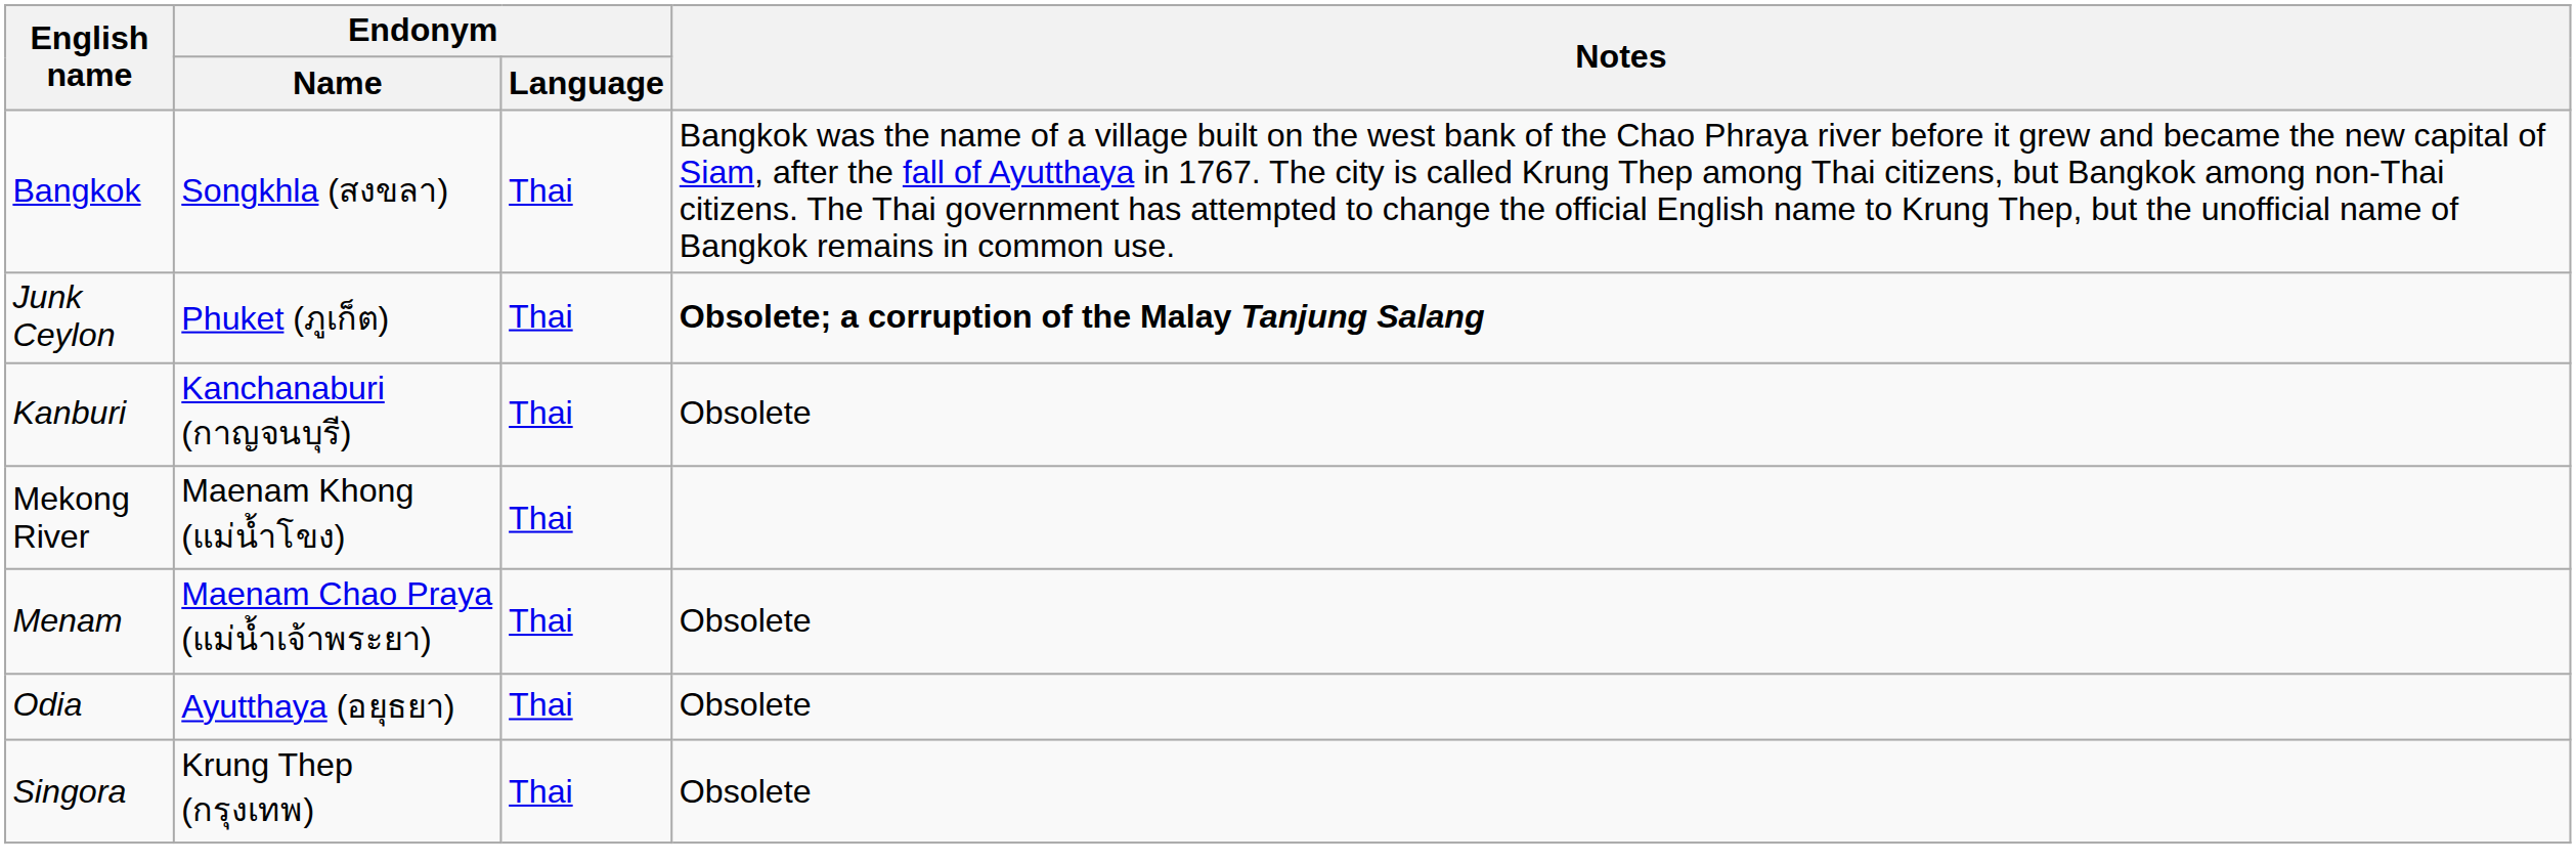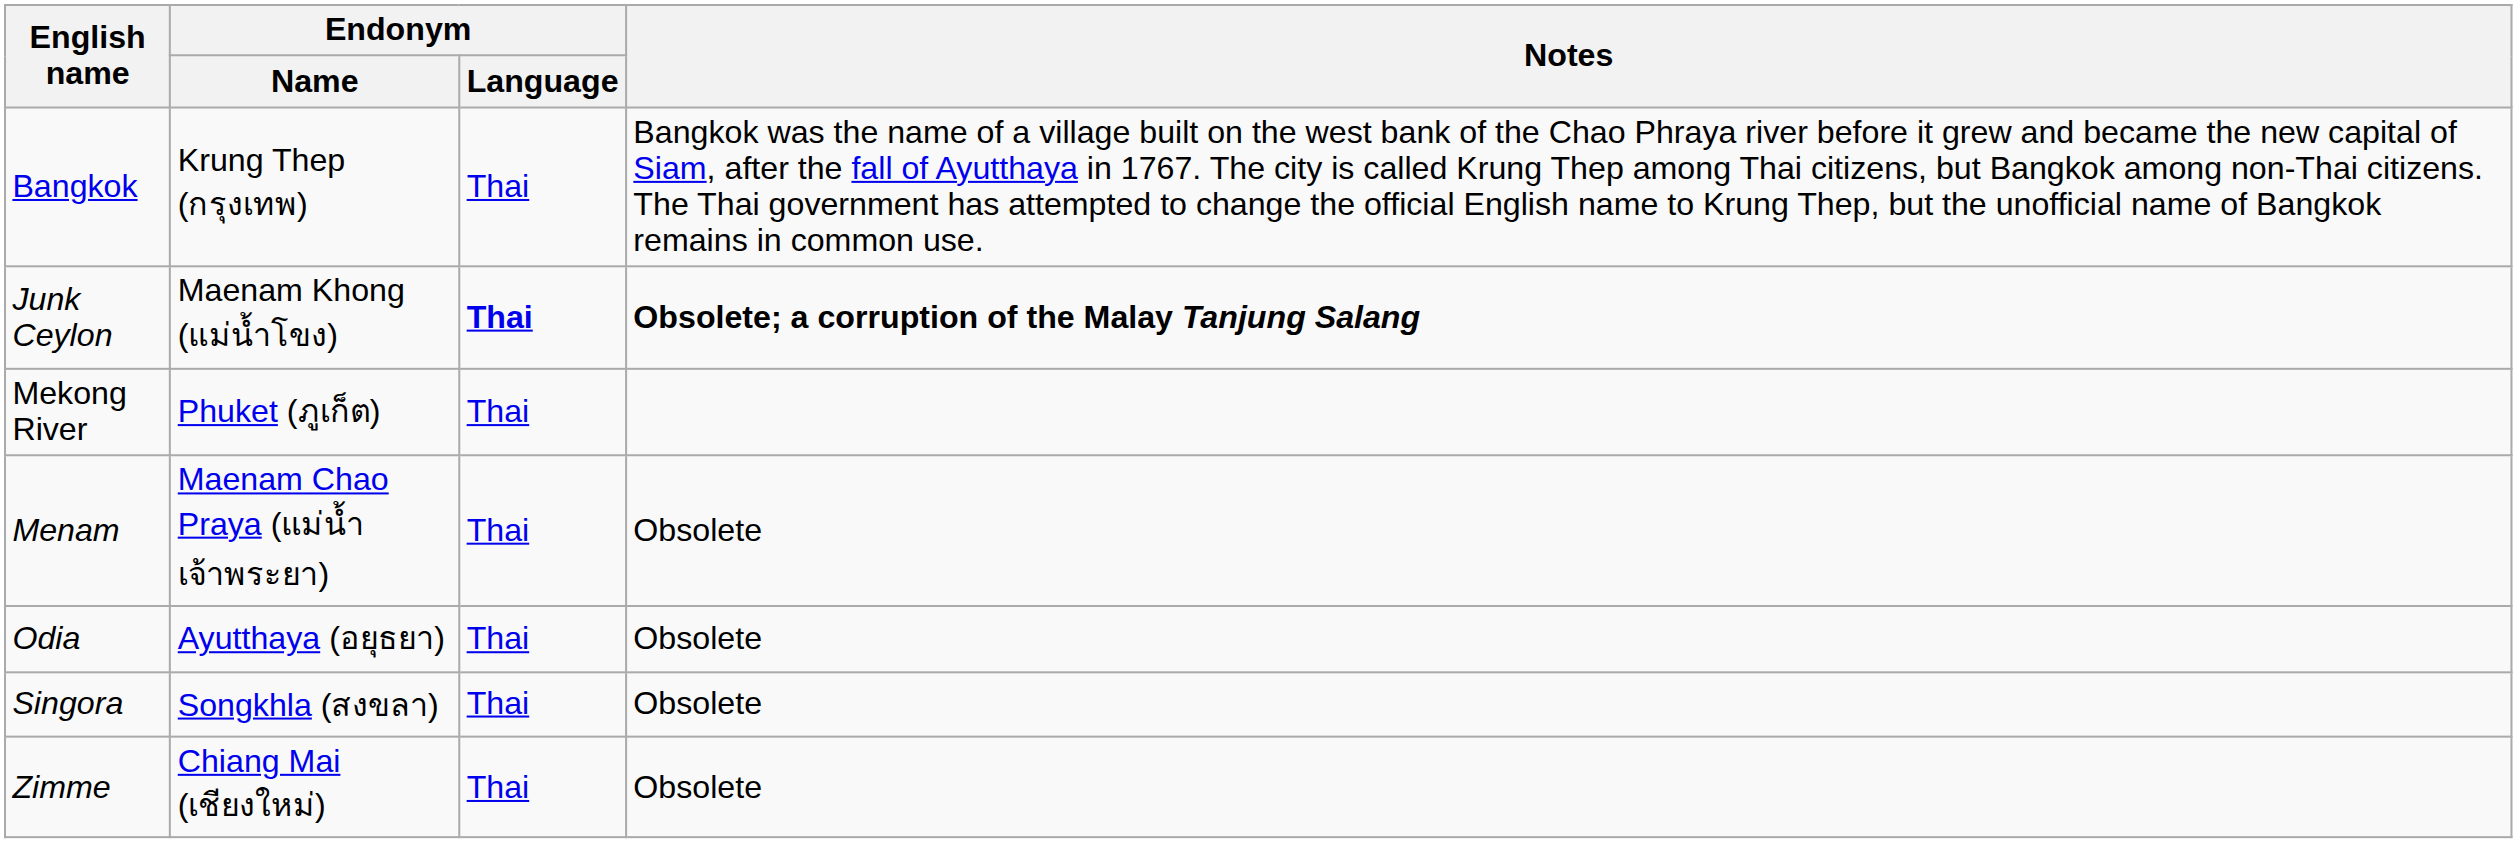Bangkok | Endonym / Name: Songkhla (สงขลา) -> Krung Thep (กรุงเทพ)
Junk Ceylon | Endonym / Name: Phuket (ภูเก็ต) -> Maenam Khong (แม่น้ำโขง)
Junk Ceylon | Endonym / Language: normal -> bold
- row: Kanburi | Kanchanaburi (กาญจนบุรี) | Thai | Obsolete
Mekong River | Endonym / Name: Maenam Khong (แม่น้ำโขง) -> Phuket (ภูเก็ต)
Singora | Endonym / Name: Krung Thep (กรุงเทพ) -> Songkhla (สงขลา)
+ row: Zimme | Chiang Mai (เชียงใหม่) | Thai | Obsolete
